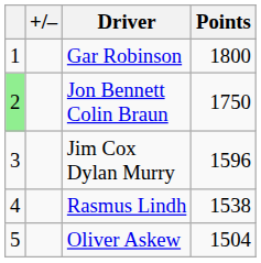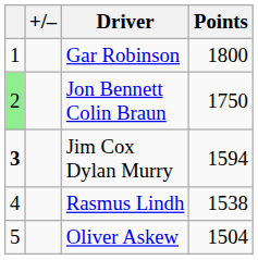Jim Cox Dylan Murry | column 1: normal -> bold
Jim Cox Dylan Murry | Points: 1596 -> 1594
